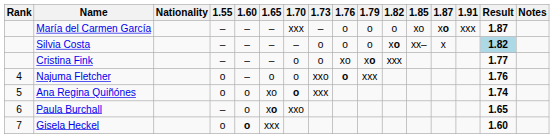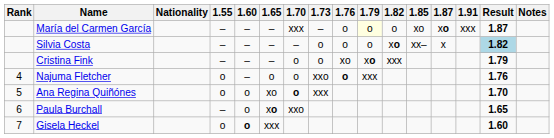María del Carmen García | 1.79: no background -> lightyellow background
Cristina Fink | Result: 1.77 -> 1.79
Ana Regina Quiñónes | Result: 1.74 -> 1.70
